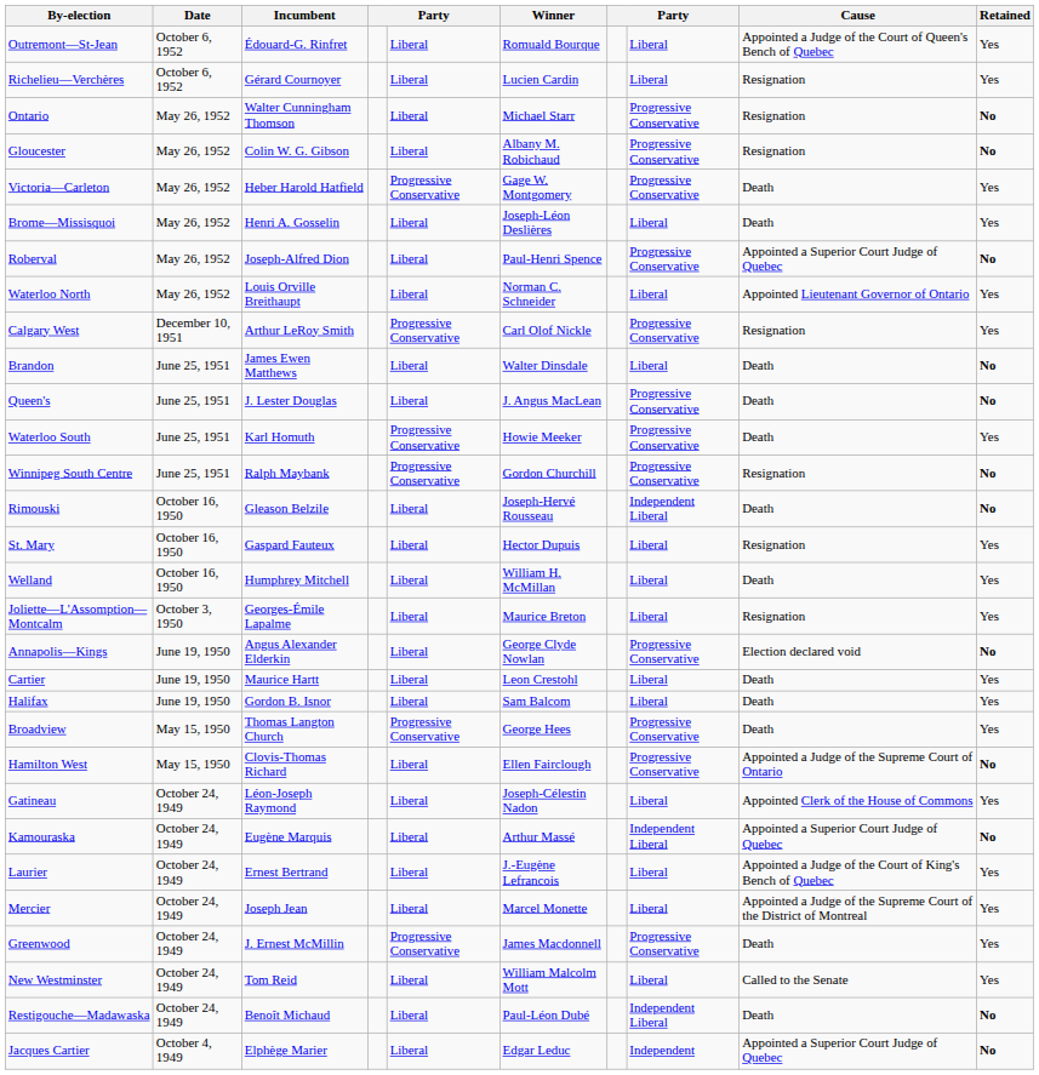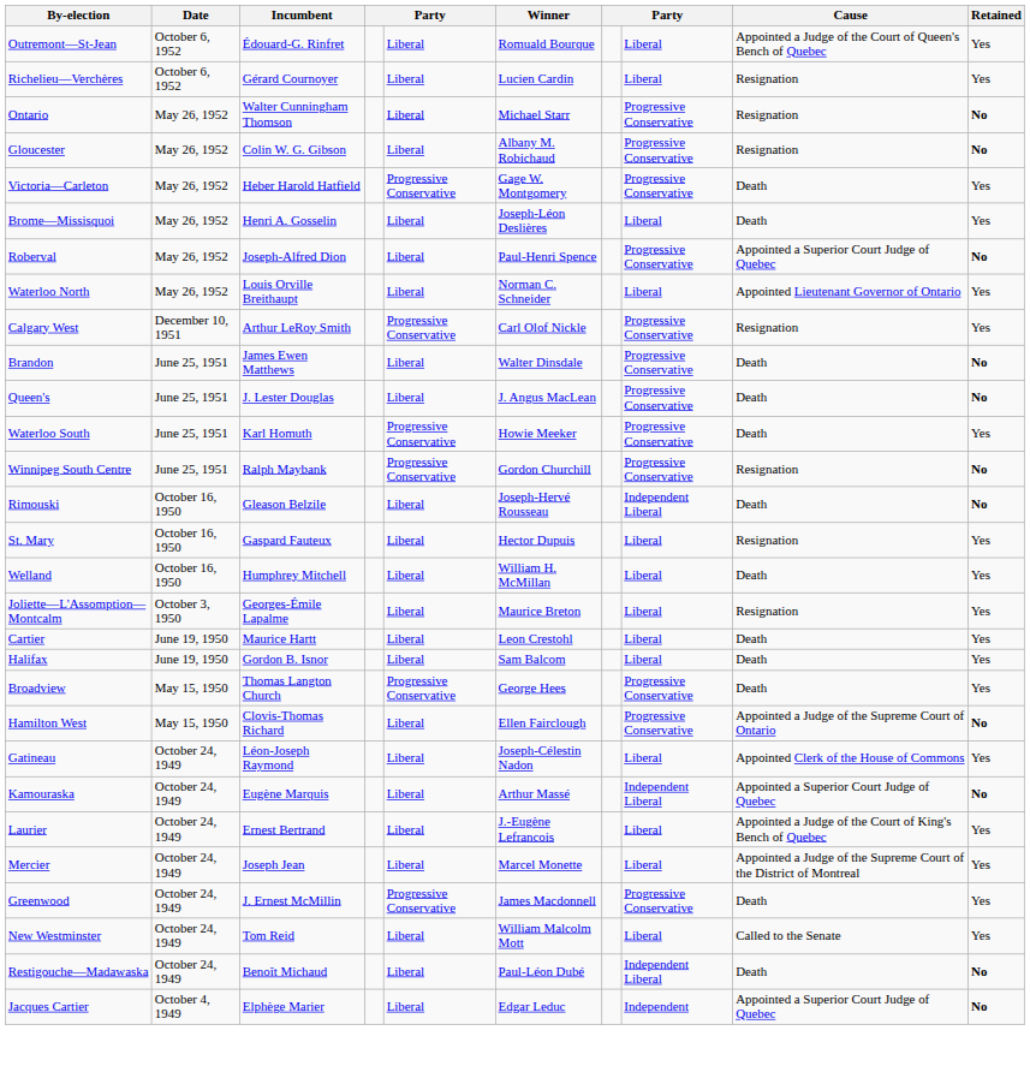Brandon | column 8: Liberal -> Progressive Conservative
- row: Annapolis—Kings | June 19, 1950 | Angus Alexander Elderkin | Liberal | George Clyde Nowlan | Progressive Conservative | Election declared void | No
